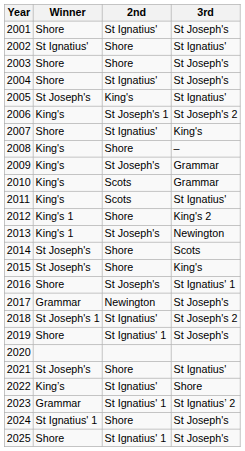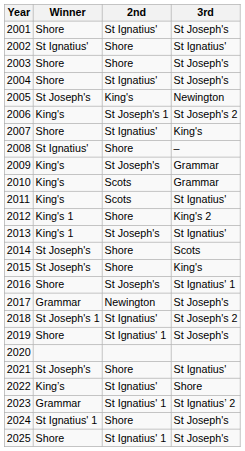2005 | 3rd: St Ignatius' -> Newington
2008 | Winner: King's -> St Ignatius'
2013 | 3rd: Newington -> St Ignatius'
